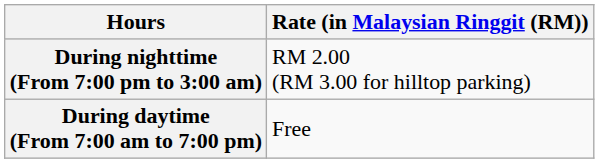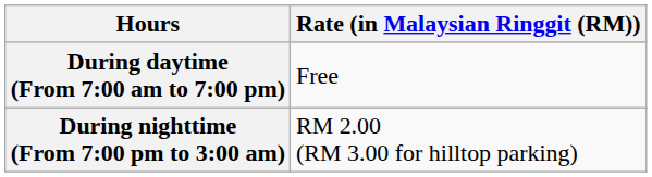rows swapped: During daytime (From 7:00 am to 7:00 pm) <-> During nighttime (From 7:00 pm to 3:00 am)
